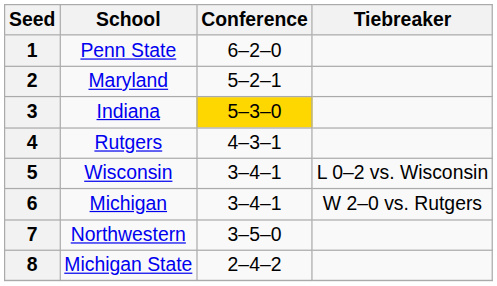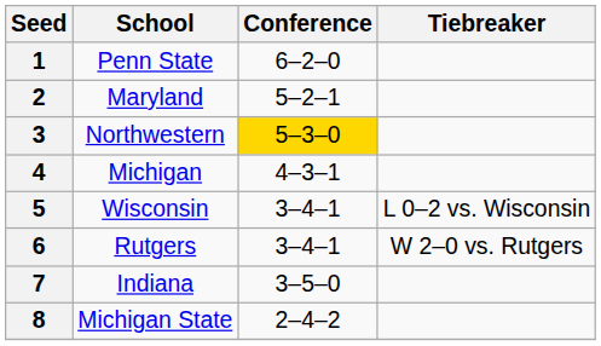3 | School: Indiana -> Northwestern
4 | School: Rutgers -> Michigan
6 | School: Michigan -> Rutgers
7 | School: Northwestern -> Indiana
